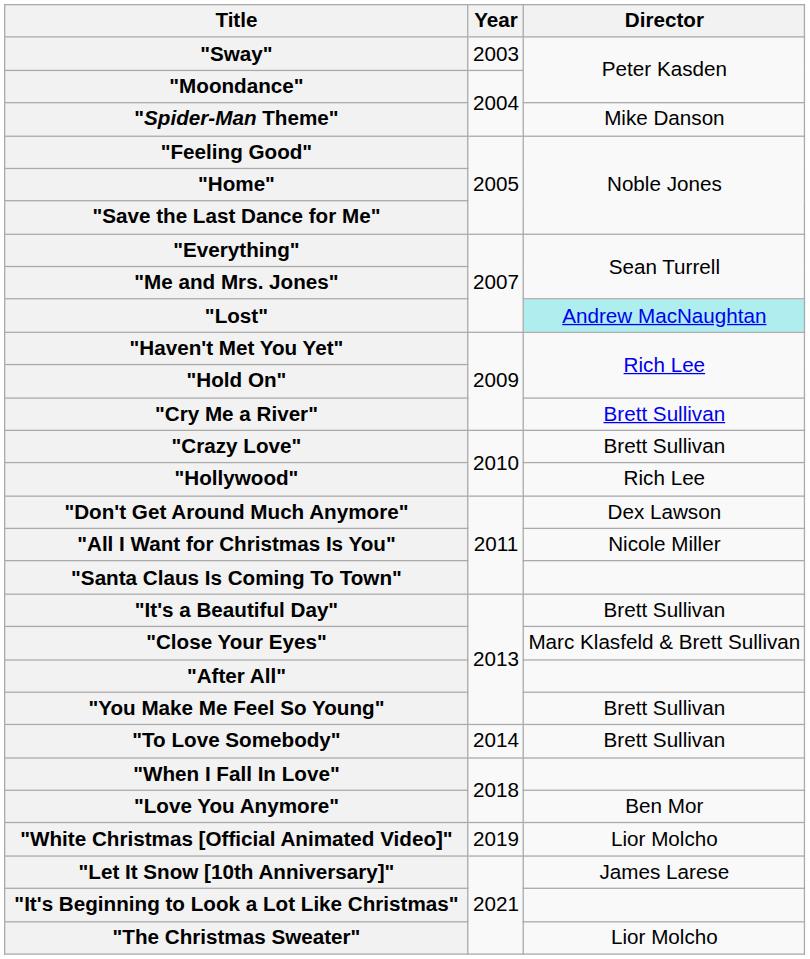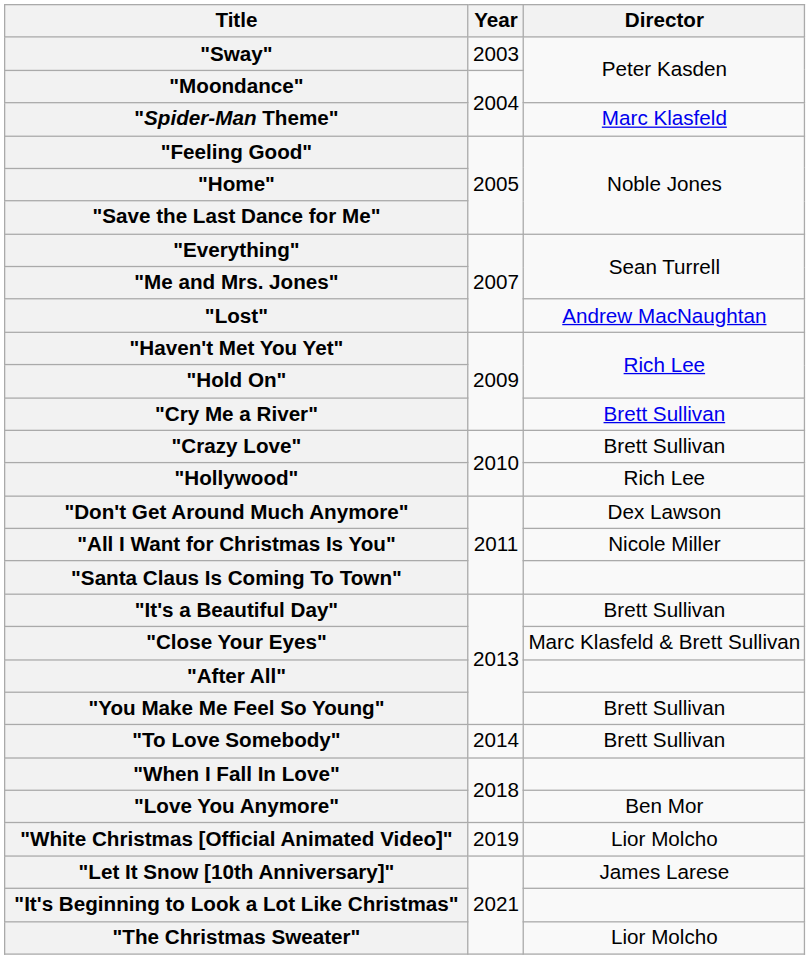"Spider-Man Theme" | Director: Mike Danson -> Marc Klasfeld
"Lost" | Director: paleturquoise background -> no background
